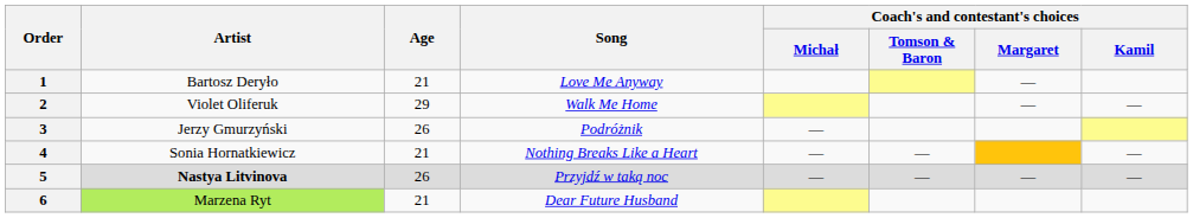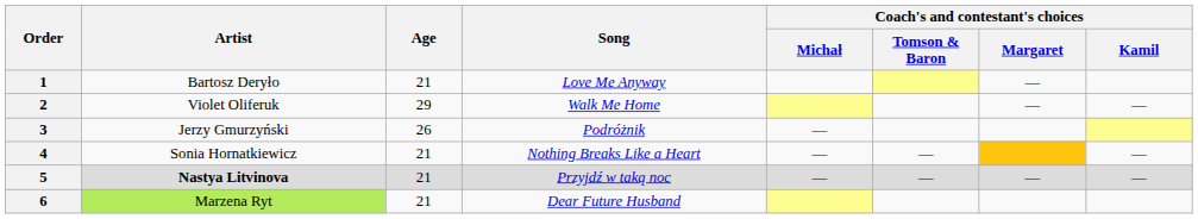5 | Age: 26 -> 21
